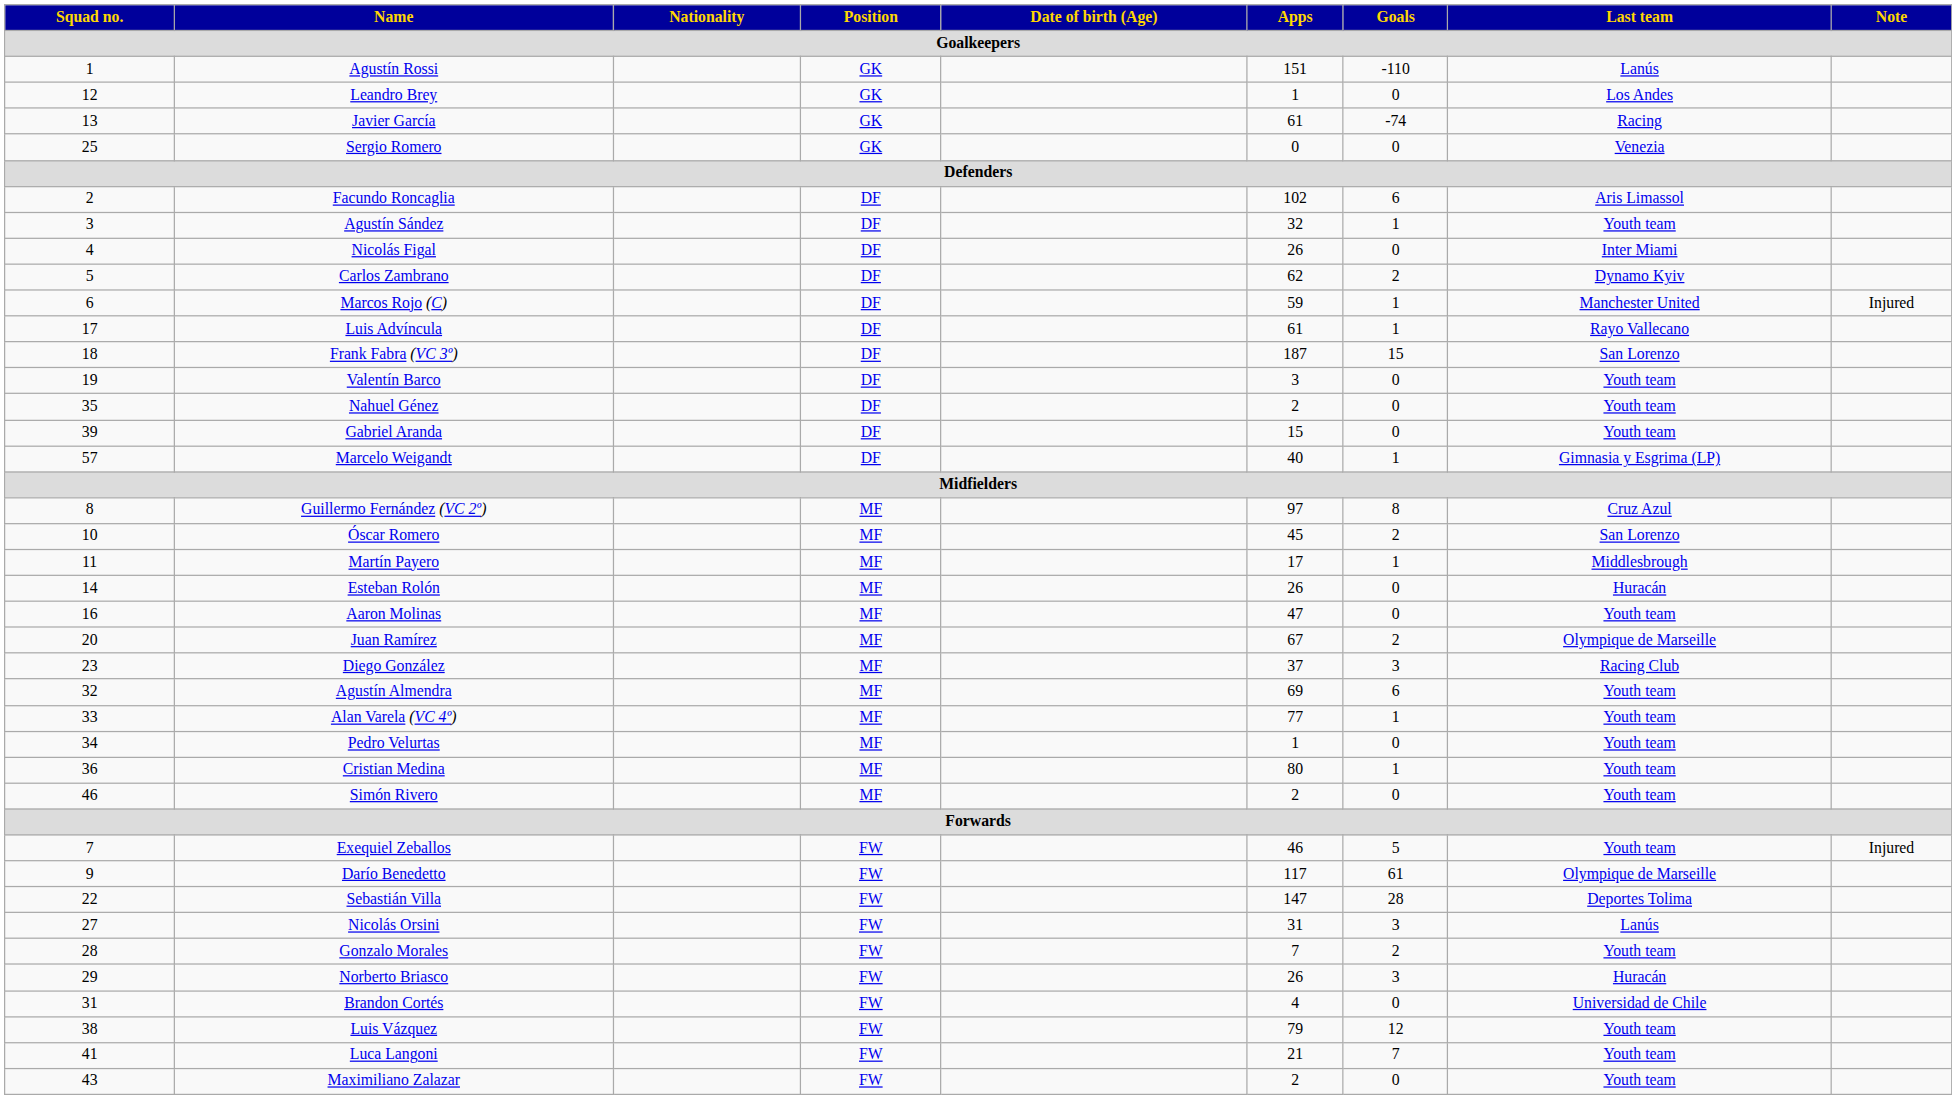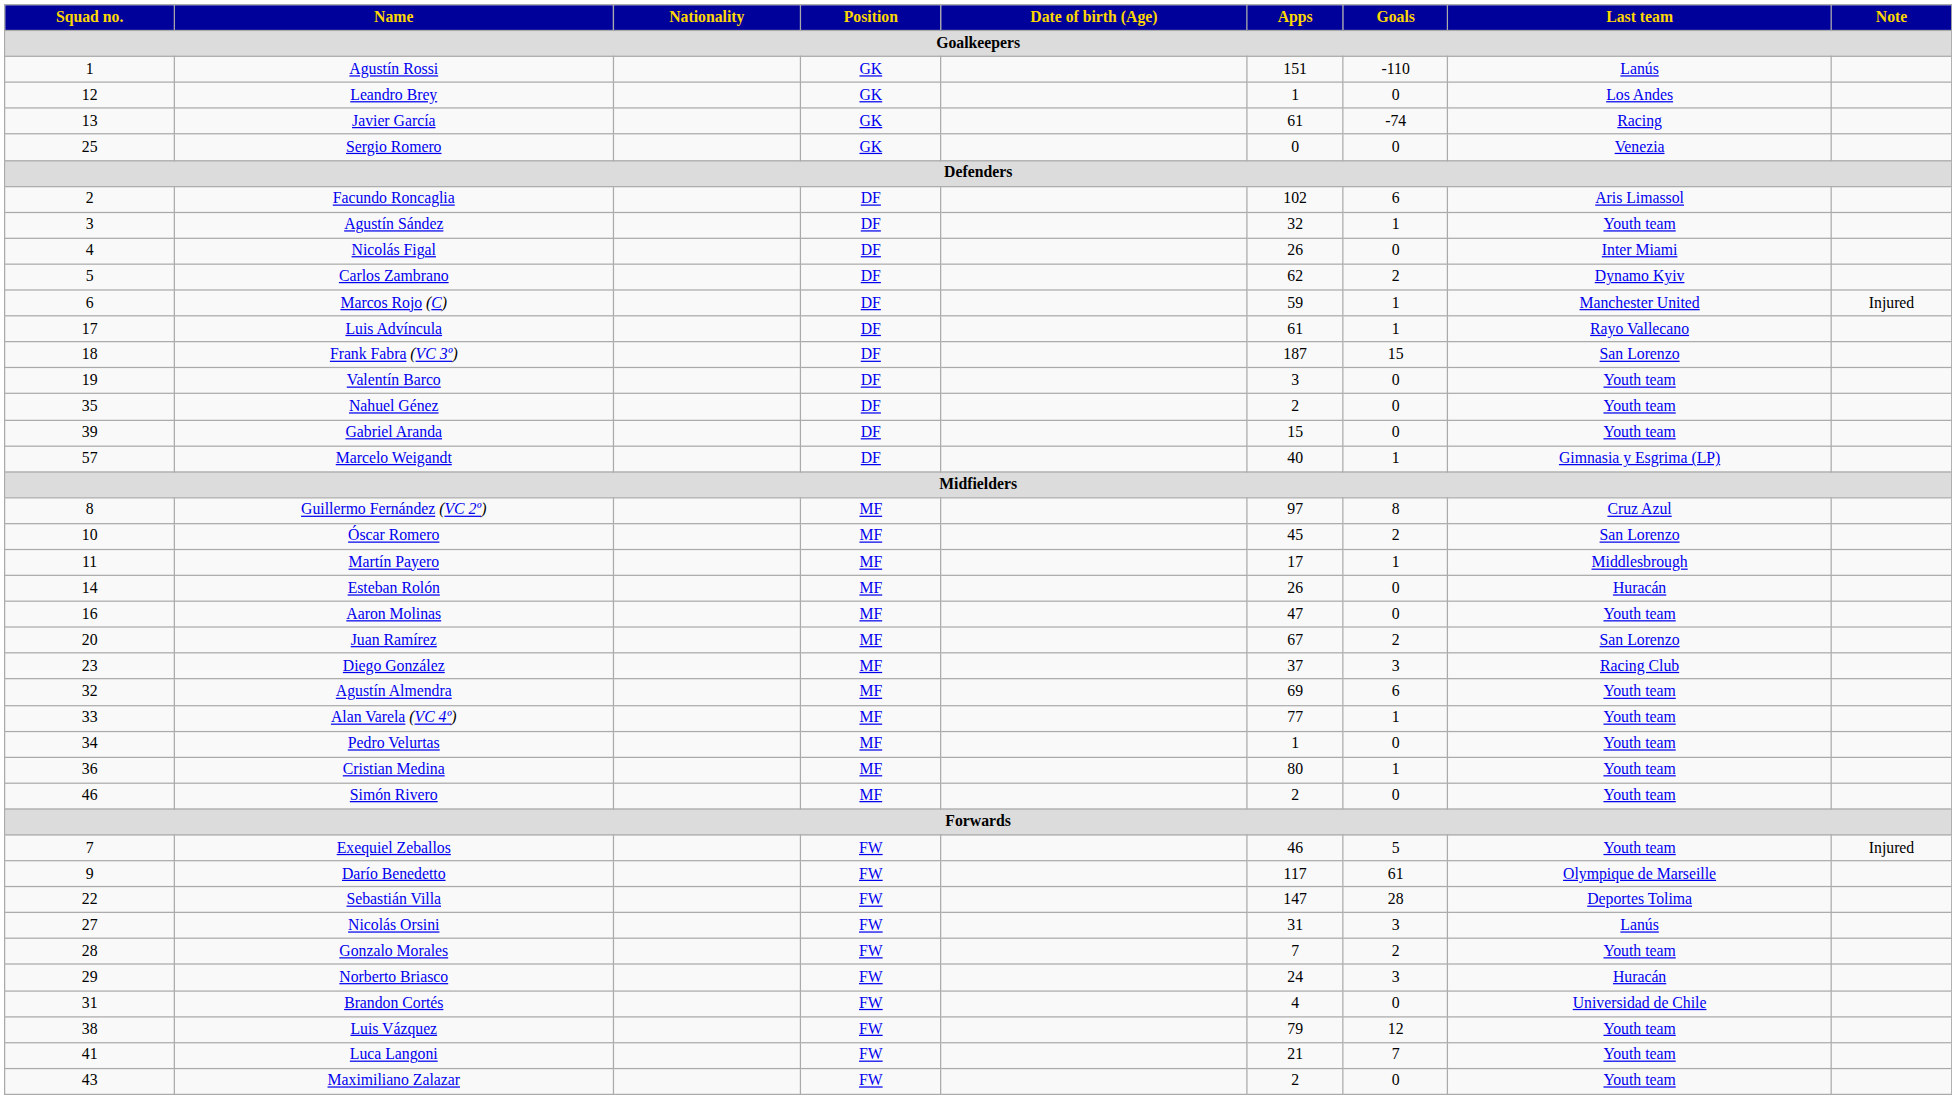Juan Ramírez | Last team: Olympique de Marseille -> San Lorenzo
Norberto Briasco | Apps: 26 -> 24
